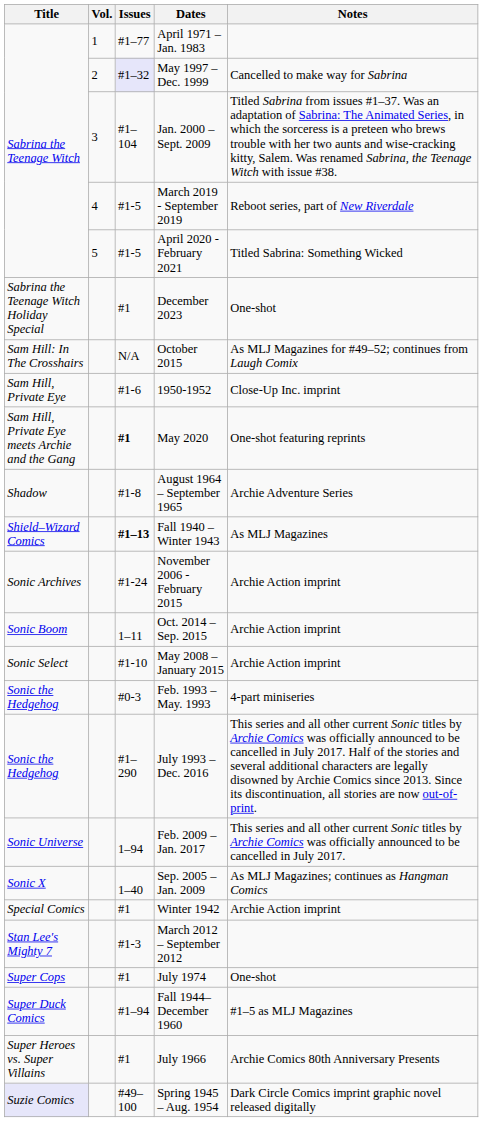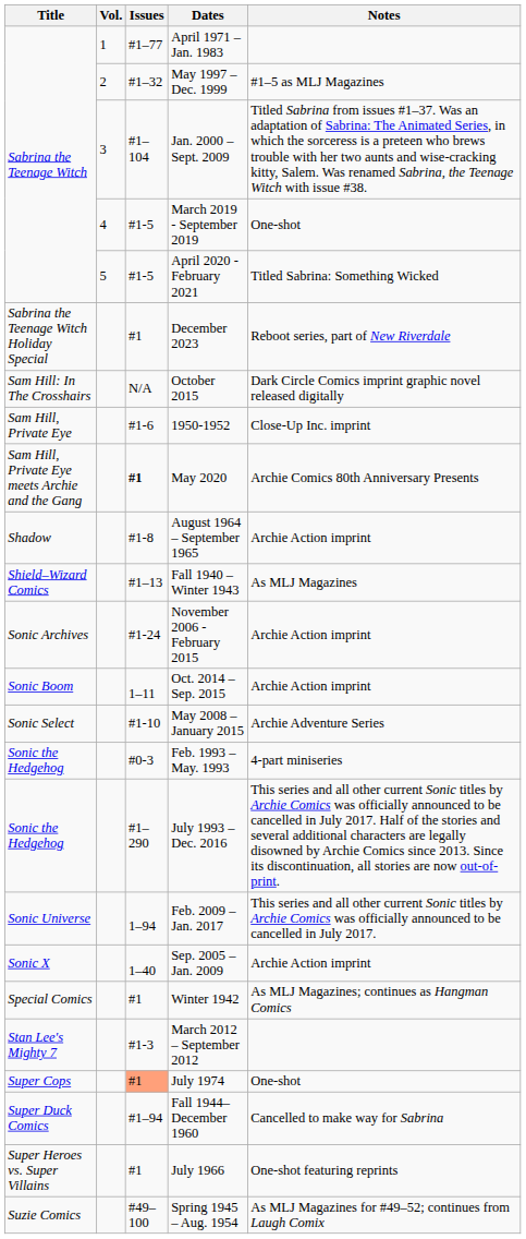May 1997 – Dec. 1999 | Issues: lavender background -> no background
May 1997 – Dec. 1999 | Notes: Cancelled to make way for Sabrina -> #1–5 as MLJ Magazines
March 2019 - September 2019 | Notes: Reboot series, part of New Riverdale -> One-shot
December 2023 | Notes: One-shot -> Reboot series, part of New Riverdale
October 2015 | Notes: As MLJ Magazines for #49–52; continues from Laugh Comix -> Dark Circle Comics imprint graphic novel released digitally
May 2020 | Notes: One-shot featuring reprints -> Archie Comics 80th Anniversary Presents
August 1964 – September 1965 | Notes: Archie Adventure Series -> Archie Action imprint
Fall 1940 – Winter 1943 | Issues: bold -> normal
May 2008 – January 2015 | Notes: Archie Action imprint -> Archie Adventure Series
Sep. 2005 – Jan. 2009 | Notes: As MLJ Magazines; continues as Hangman Comics -> Archie Action imprint
Winter 1942 | Notes: Archie Action imprint -> As MLJ Magazines; continues as Hangman Comics
July 1974 | Issues: no background -> lightsalmon background
Fall 1944–December 1960 | Notes: #1–5 as MLJ Magazines -> Cancelled to make way for Sabrina
July 1966 | Notes: Archie Comics 80th Anniversary Presents -> One-shot featuring reprints
Spring 1945 – Aug. 1954 | Title: lavender background -> no background
Spring 1945 – Aug. 1954 | Notes: Dark Circle Comics imprint graphic novel released digitally -> As MLJ Magazines for #49–52; continues from Laugh Comix
